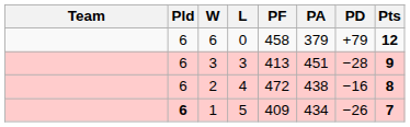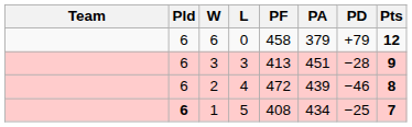2 | PA: 438 -> 439
2 | PD: −16 -> −46
1 | PF: 409 -> 408
1 | PD: −26 -> −25
